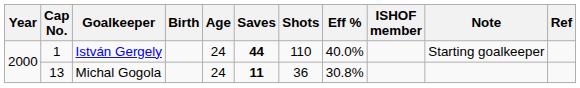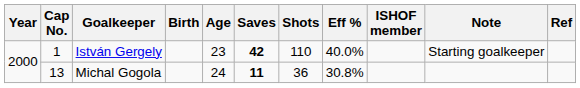István Gergely | Age: 24 -> 23
István Gergely | Saves: 44 -> 42
